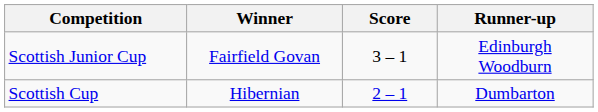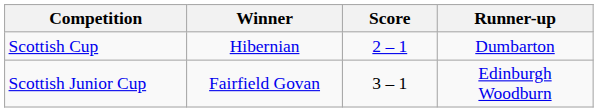rows swapped: Scottish Cup <-> Scottish Junior Cup
